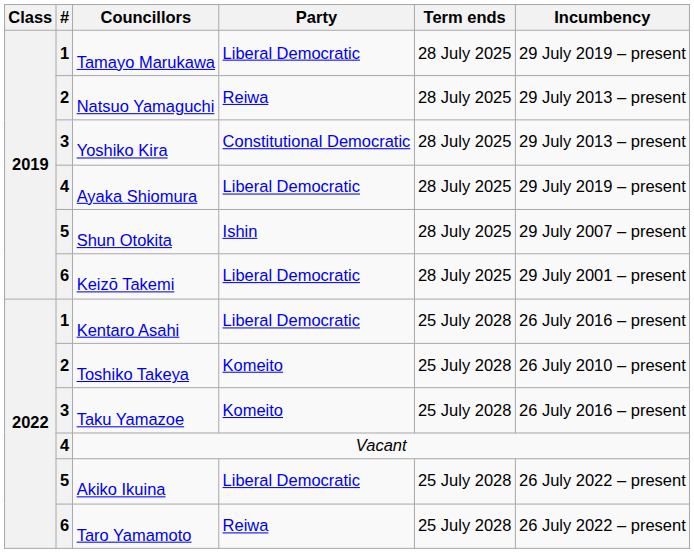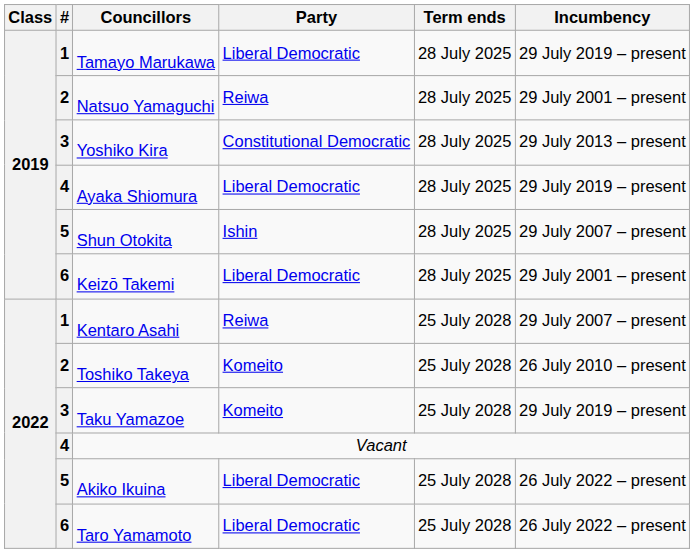Natsuo Yamaguchi | Incumbency: 29 July 2013 – present -> 29 July 2001 – present
Kentaro Asahi | Party: Liberal Democratic -> Reiwa
Kentaro Asahi | Incumbency: 26 July 2016 – present -> 29 July 2007 – present
Taku Yamazoe | Incumbency: 26 July 2016 – present -> 29 July 2019 – present
Taro Yamamoto | Party: Reiwa -> Liberal Democratic
